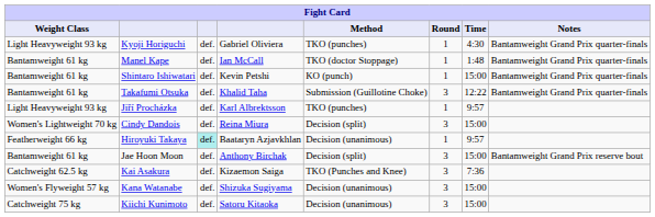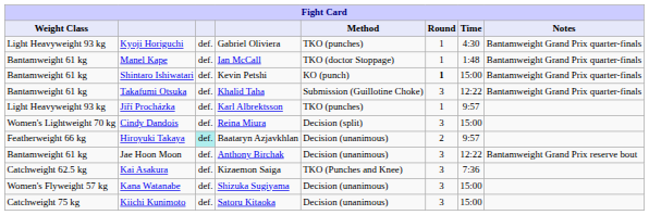Shintaro Ishiwatari | Round: normal -> bold
Hiroyuki Takaya | Round: 1 -> 2
Jae Hoon Moon | Method: Decision (split) -> Decision (unanimous)
Jae Hoon Moon | Time: 15:00 -> 12:22
